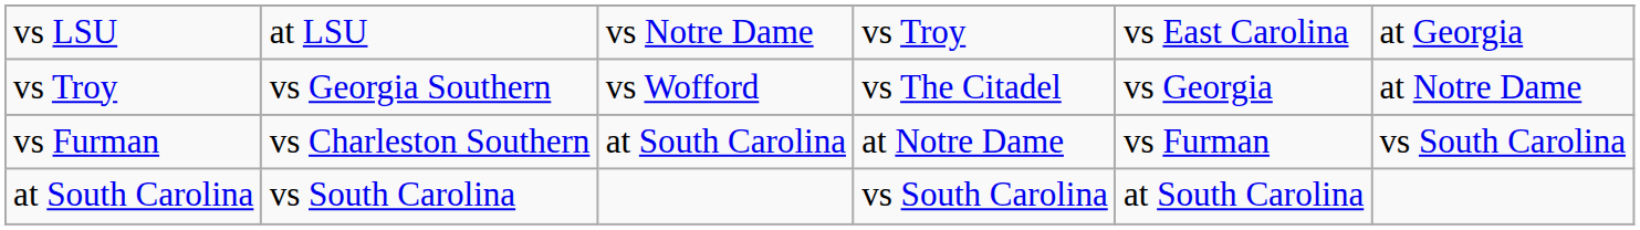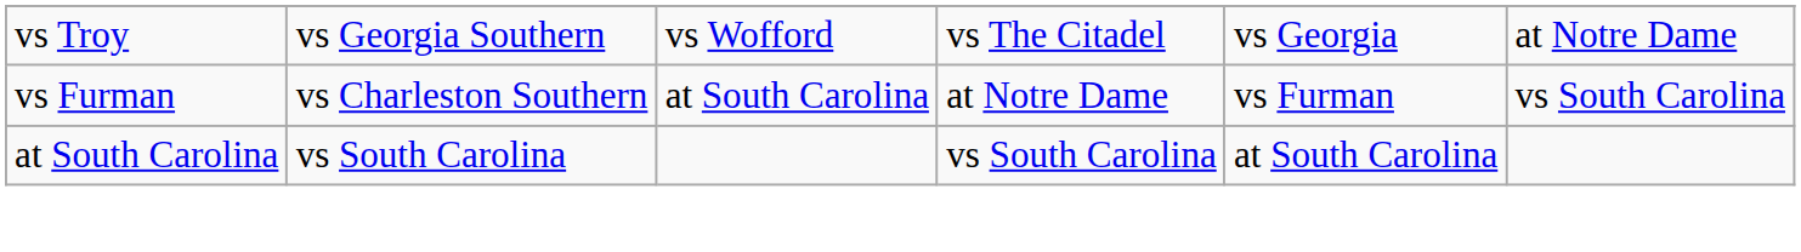- row: vs LSU | at LSU | vs Notre Dame | vs Troy | vs East Carolina | at Georgia
